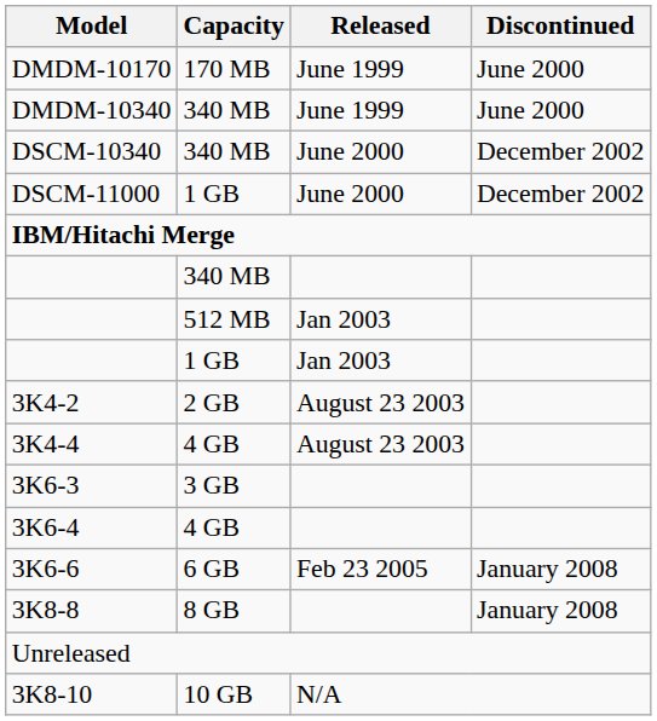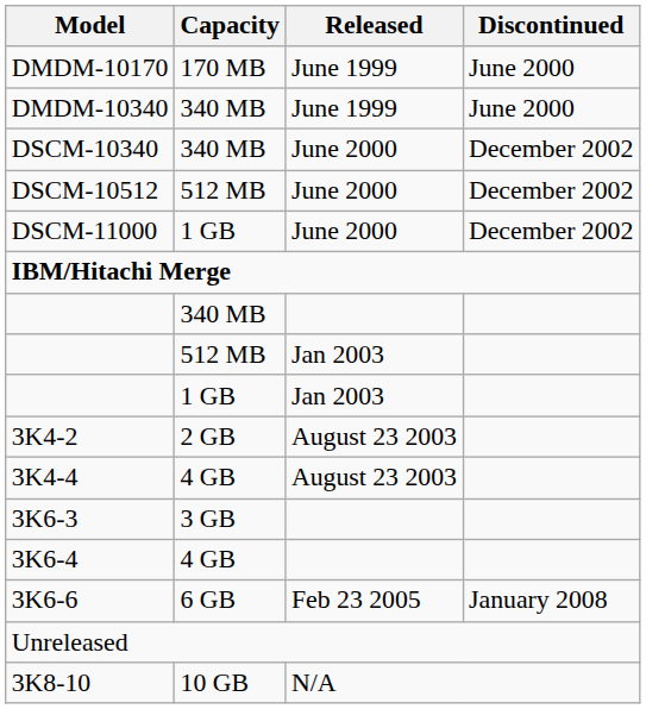+ row: DSCM-10512 | 512 MB | June 2000 | December 2002
- row: 3K8-8 | 8 GB | January 2008
